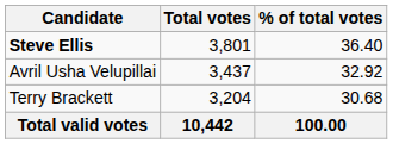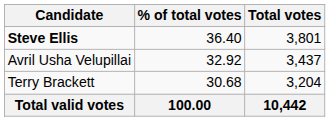columns swapped: Total votes <-> % of total votes
